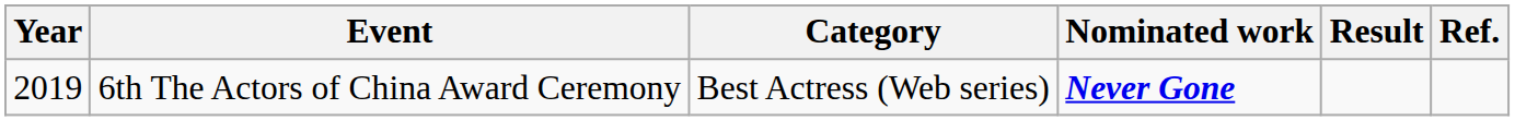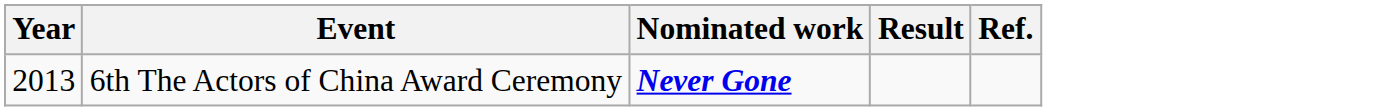- column: Category | Best Actress (Web series)
6th The Actors of China Award Ceremony | Year: 2019 -> 2013
